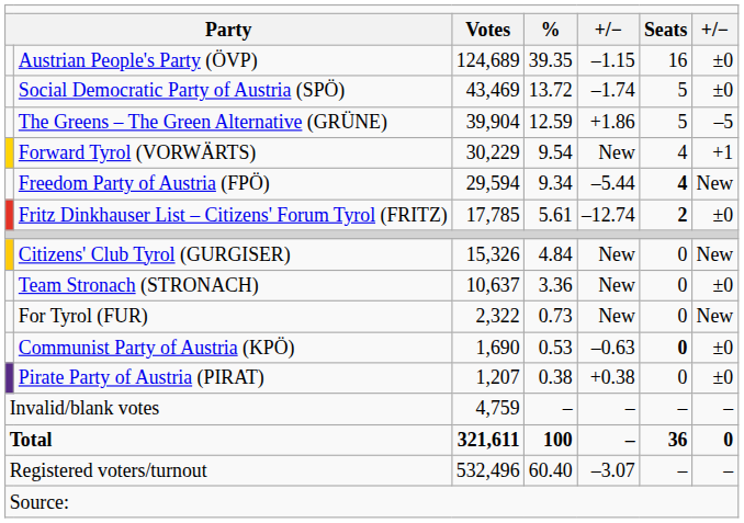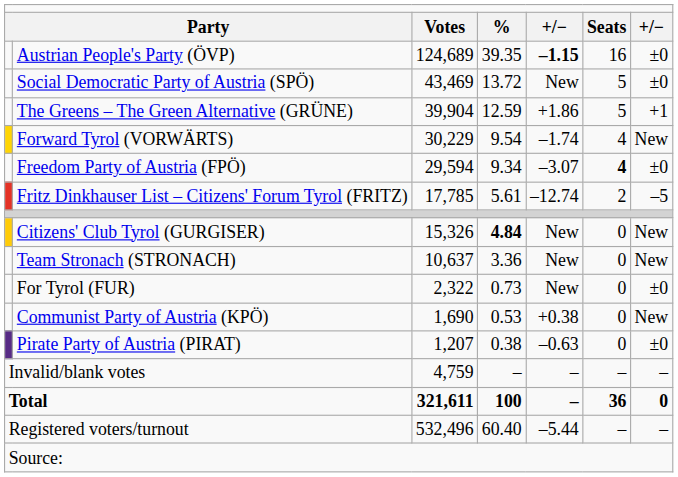Austrian People's Party (ÖVP) | column 5: normal -> bold
Social Democratic Party of Austria (SPÖ) | column 5: –1.74 -> New
The Greens – The Green Alternative (GRÜNE) | column 7: –5 -> +1
Forward Tyrol (VORWÄRTS) | column 5: New -> –1.74
Forward Tyrol (VORWÄRTS) | column 7: +1 -> New
Freedom Party of Austria (FPÖ) | column 5: –5.44 -> –3.07
Freedom Party of Austria (FPÖ) | column 7: New -> ±0
Fritz Dinkhauser List – Citizens' Forum Tyrol (FRITZ) | column 6: bold -> normal
Fritz Dinkhauser List – Citizens' Forum Tyrol (FRITZ) | column 7: ±0 -> –5
Citizens' Club Tyrol (GURGISER) | column 4: normal -> bold
Team Stronach (STRONACH) | column 7: ±0 -> New
For Tyrol (FUR) | column 7: New -> ±0
Communist Party of Austria (KPÖ) | column 5: –0.63 -> +0.38
Communist Party of Austria (KPÖ) | column 6: bold -> normal
Communist Party of Austria (KPÖ) | column 7: ±0 -> New
Pirate Party of Austria (PIRAT) | column 5: +0.38 -> –0.63
Registered voters/turnout | column 5: –3.07 -> –5.44
